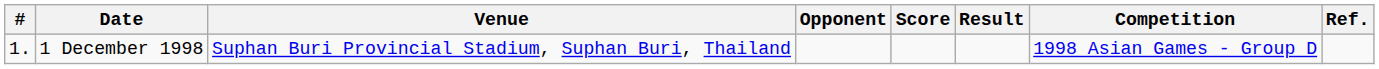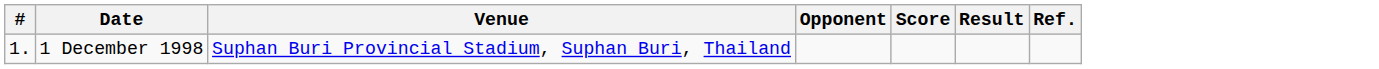- column: Competition | 1998 Asian Games - Group D
